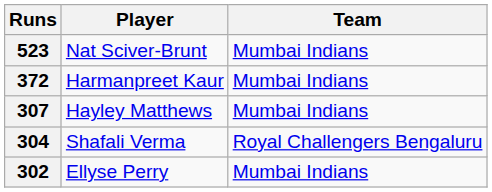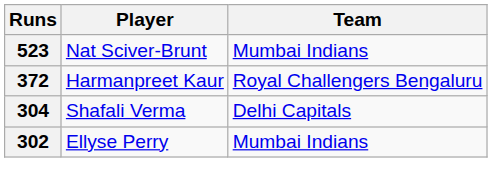372 | Team: Mumbai Indians -> Royal Challengers Bengaluru
- row: 307 | Hayley Matthews | Mumbai Indians
304 | Team: Royal Challengers Bengaluru -> Delhi Capitals
